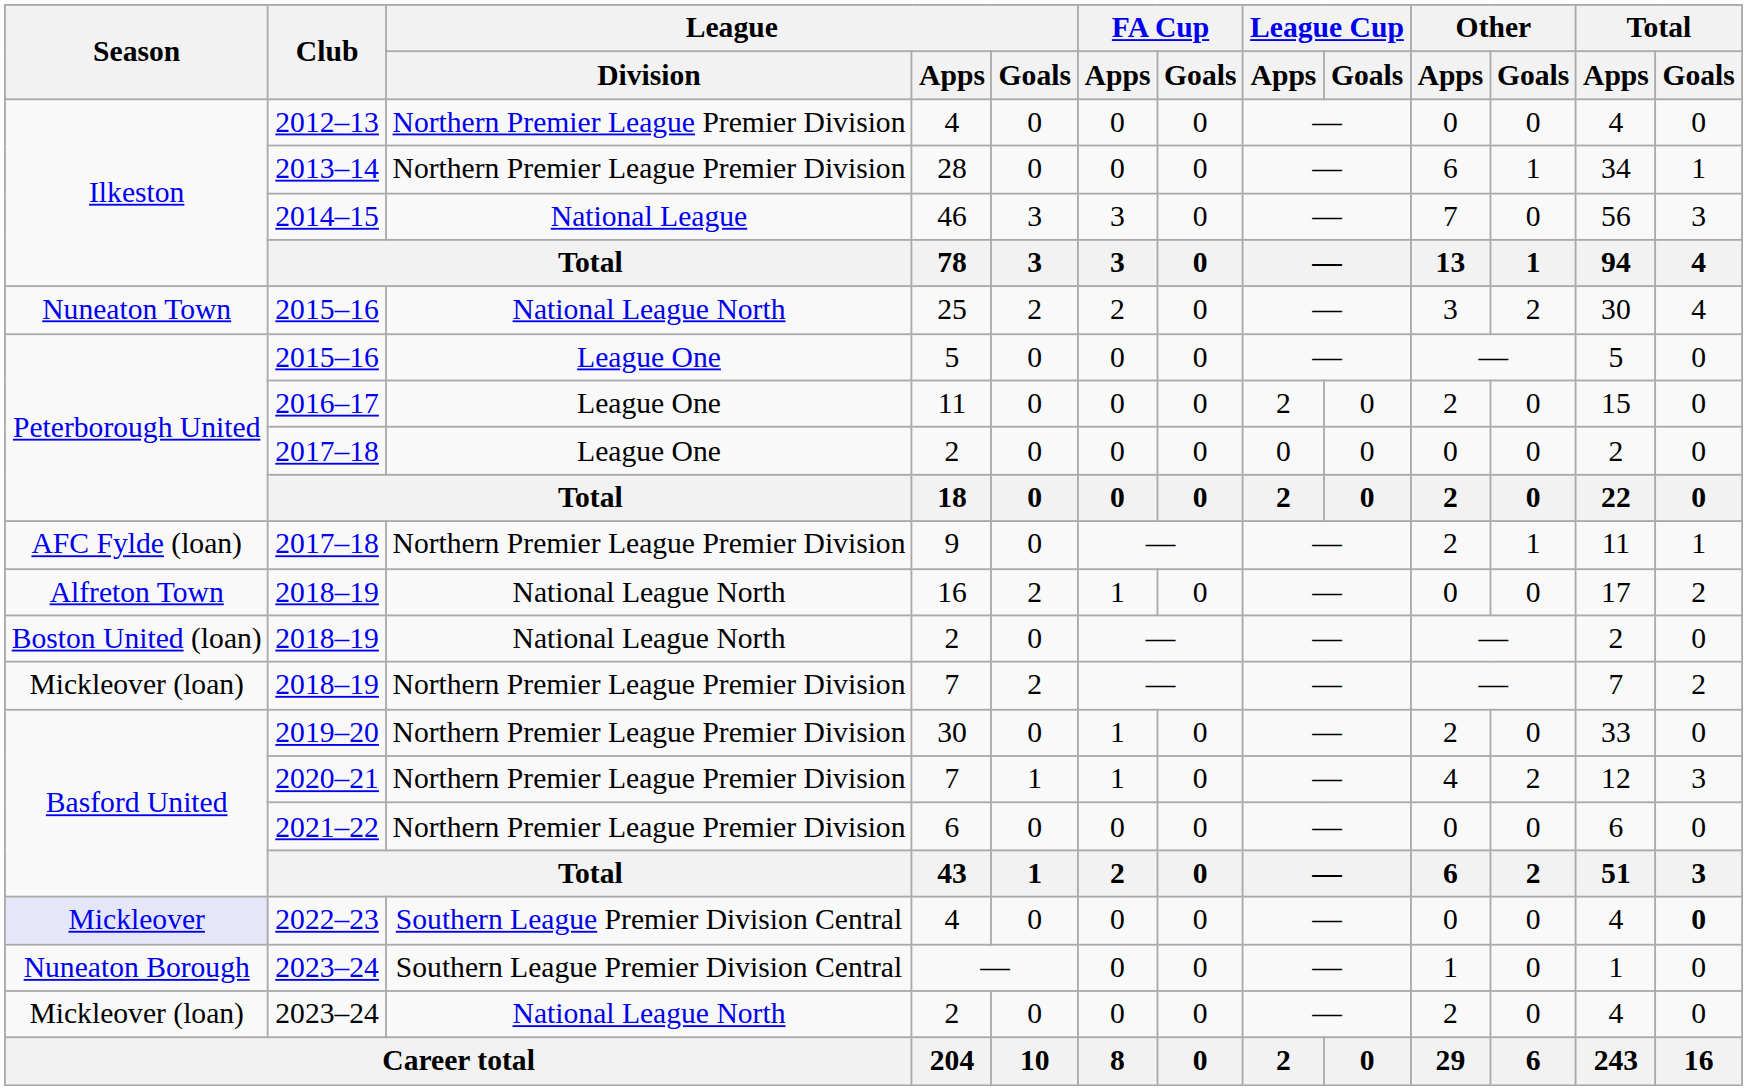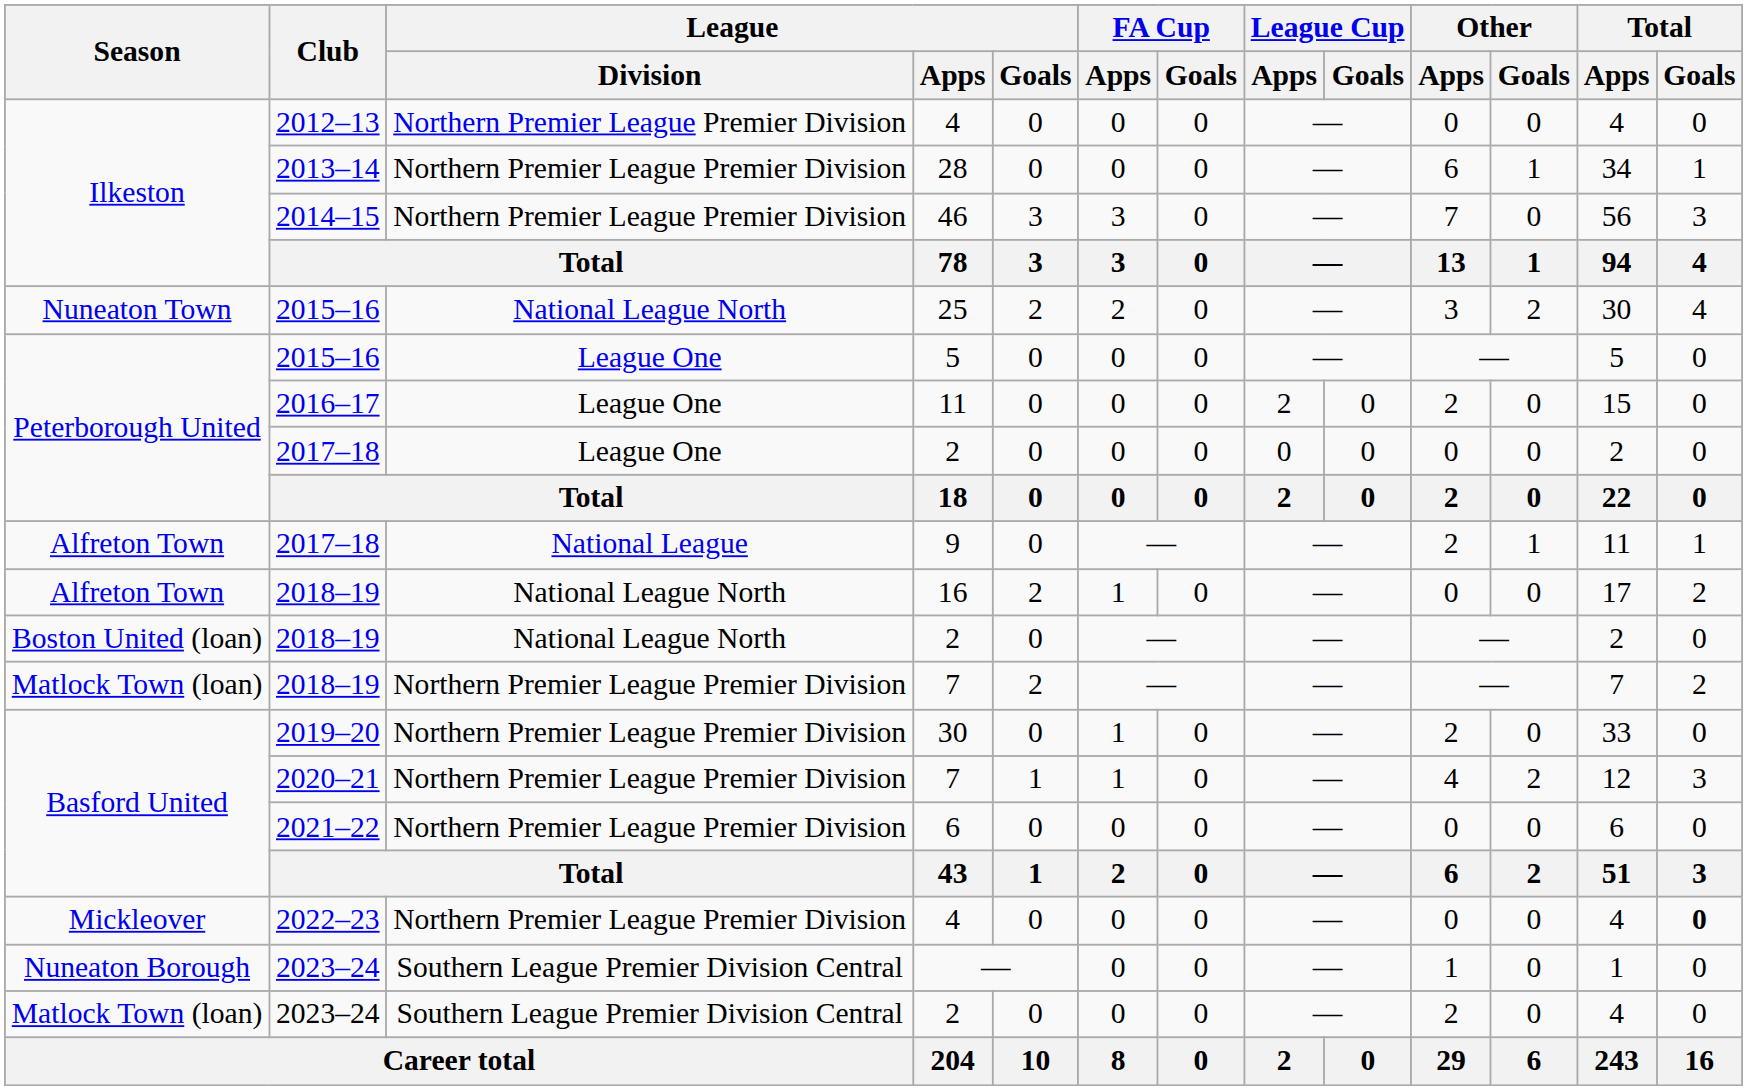46 | League / Division: National League -> Northern Premier League Premier Division
9 | Season: AFC Fylde (loan) -> Alfreton Town
9 | League / Division: Northern Premier League Premier Division -> National League
2018–19 / 7 | Season: Mickleover (loan) -> Matlock Town (loan)
2022–23 / 4 | Season: lavender background -> no background
2022–23 / 4 | League / Division: Southern League Premier Division Central -> Northern Premier League Premier Division
2023–24 / 2 | Season: Mickleover (loan) -> Matlock Town (loan)
2023–24 / 2 | League / Division: National League North -> Southern League Premier Division Central
